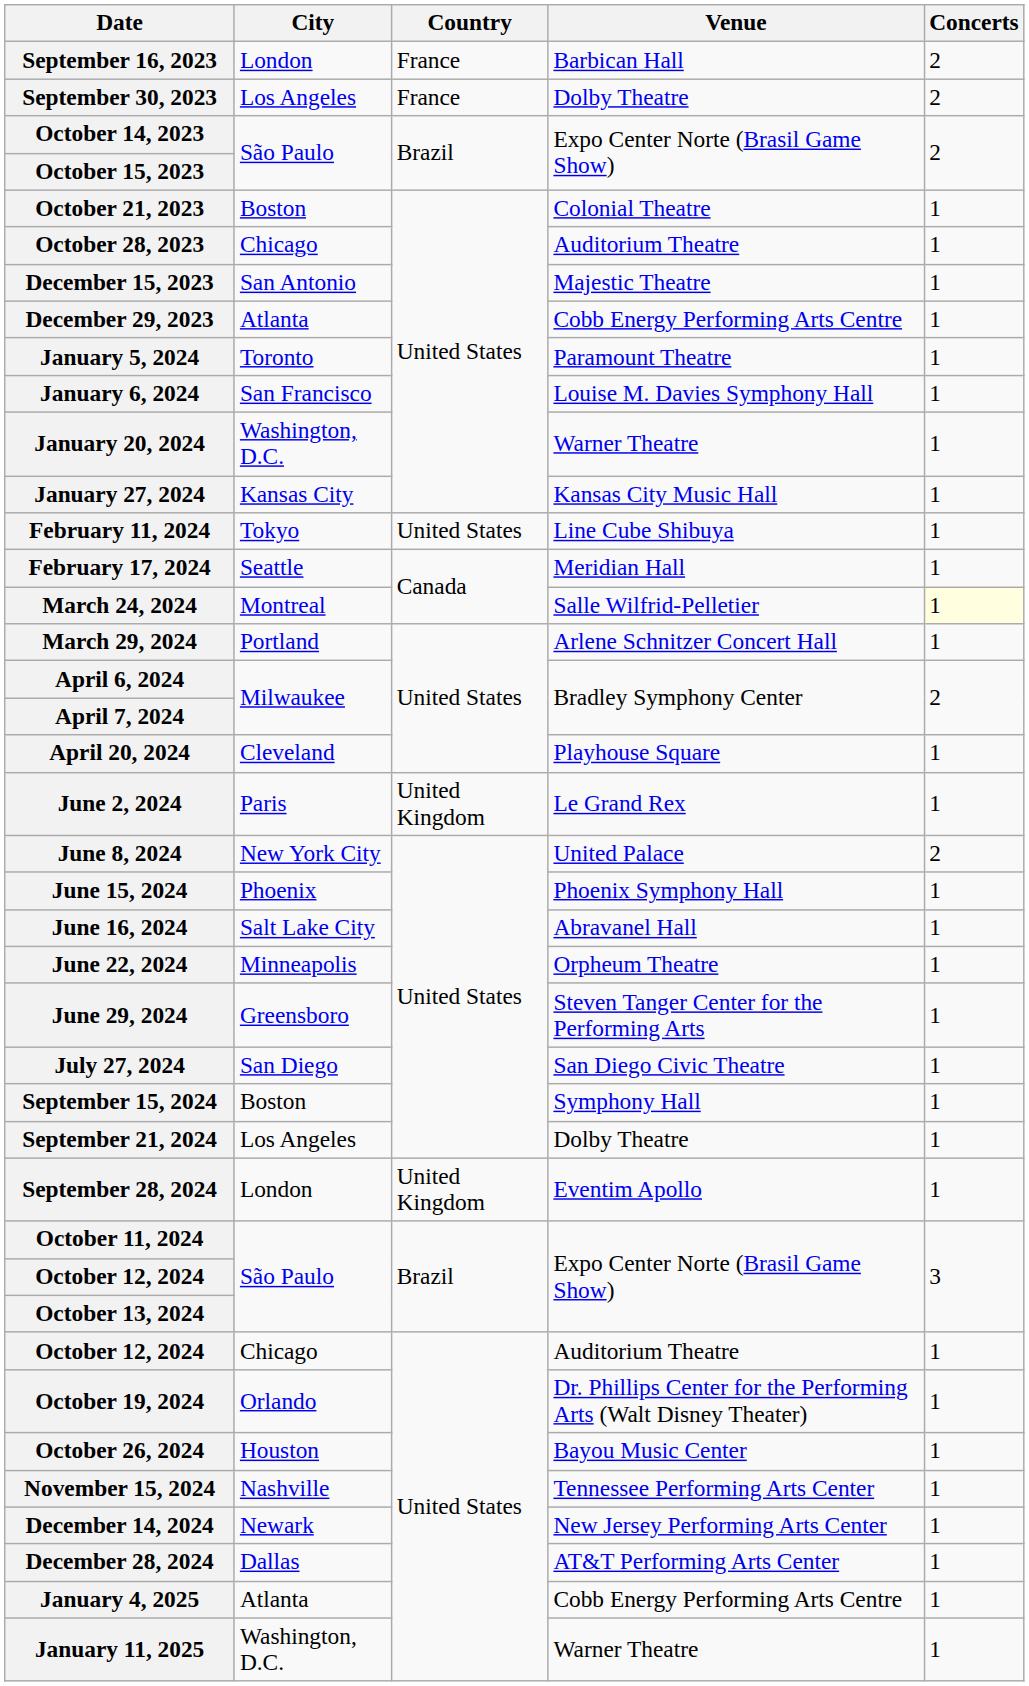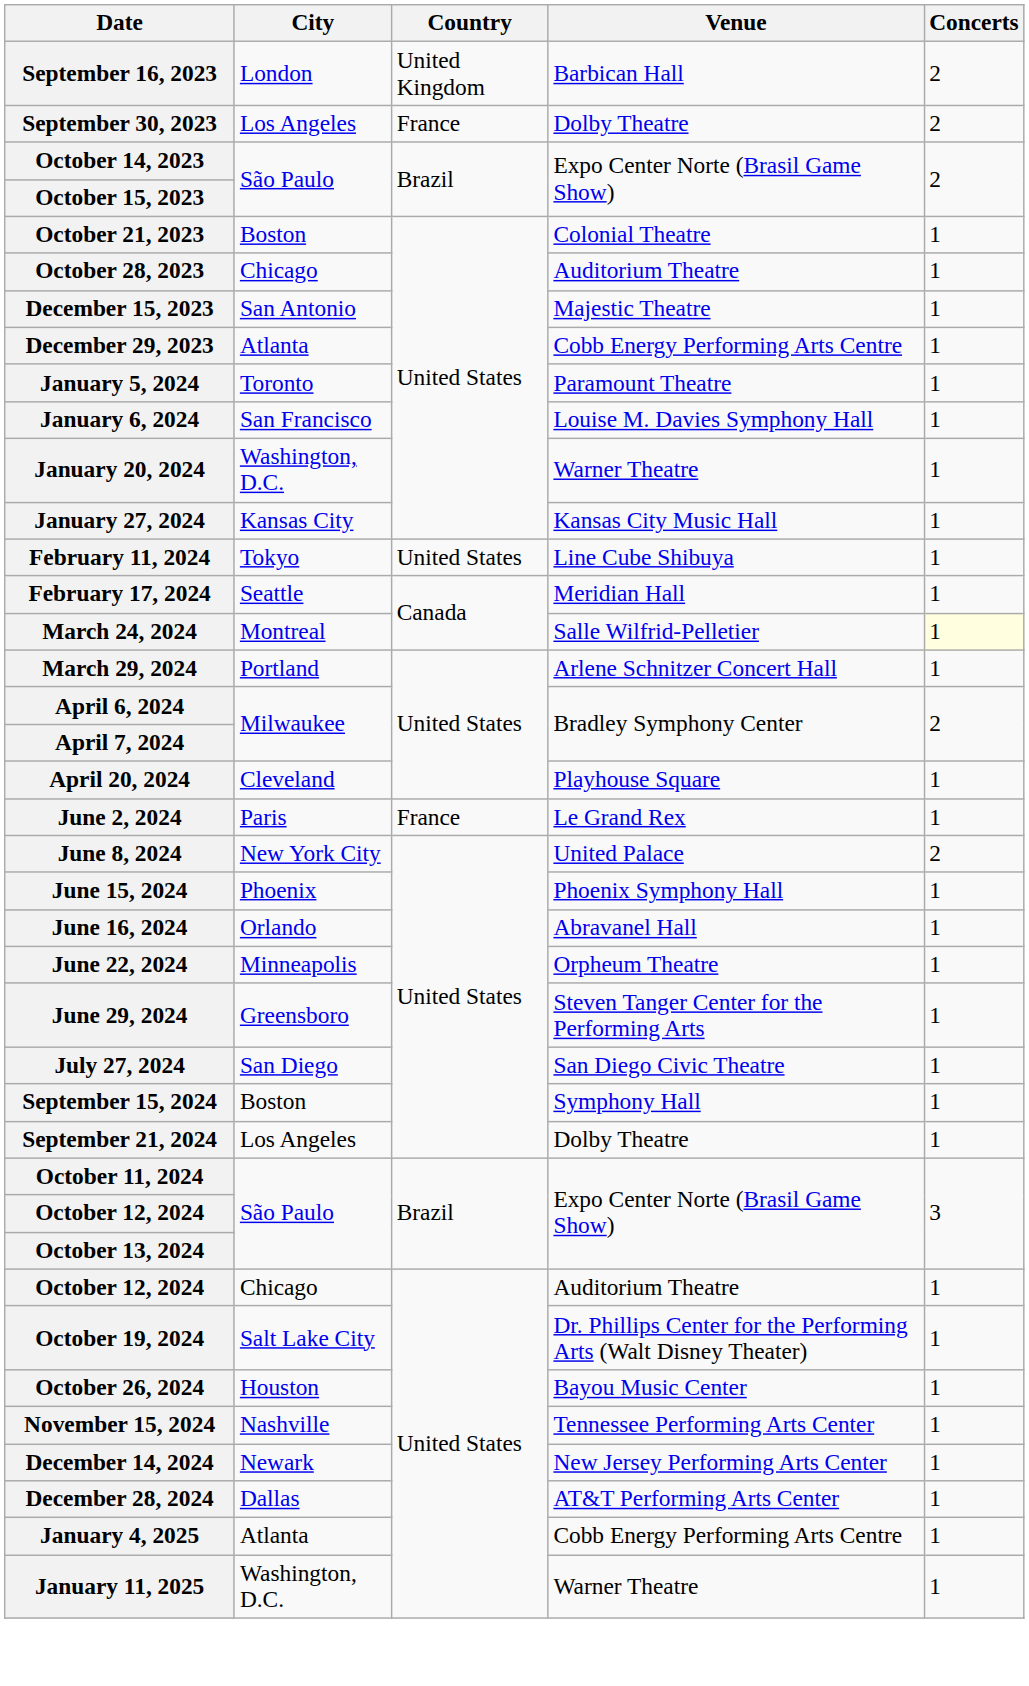September 16, 2023 | Country: France -> United Kingdom
June 2, 2024 | Country: United Kingdom -> France
June 16, 2024 | City: Salt Lake City -> Orlando
- row: September 28, 2024 | London | United Kingdom | Eventim Apollo | 1
October 19, 2024 | City: Orlando -> Salt Lake City
